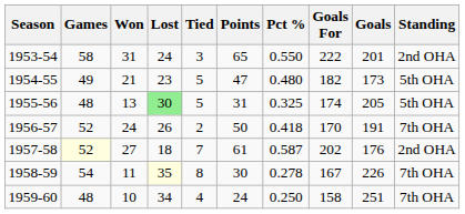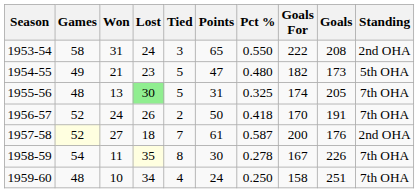1953-54 | Goals: 201 -> 208
1955-56 | Standing: 5th OHA -> 7th OHA
1957-58 | Goals For: 202 -> 200
